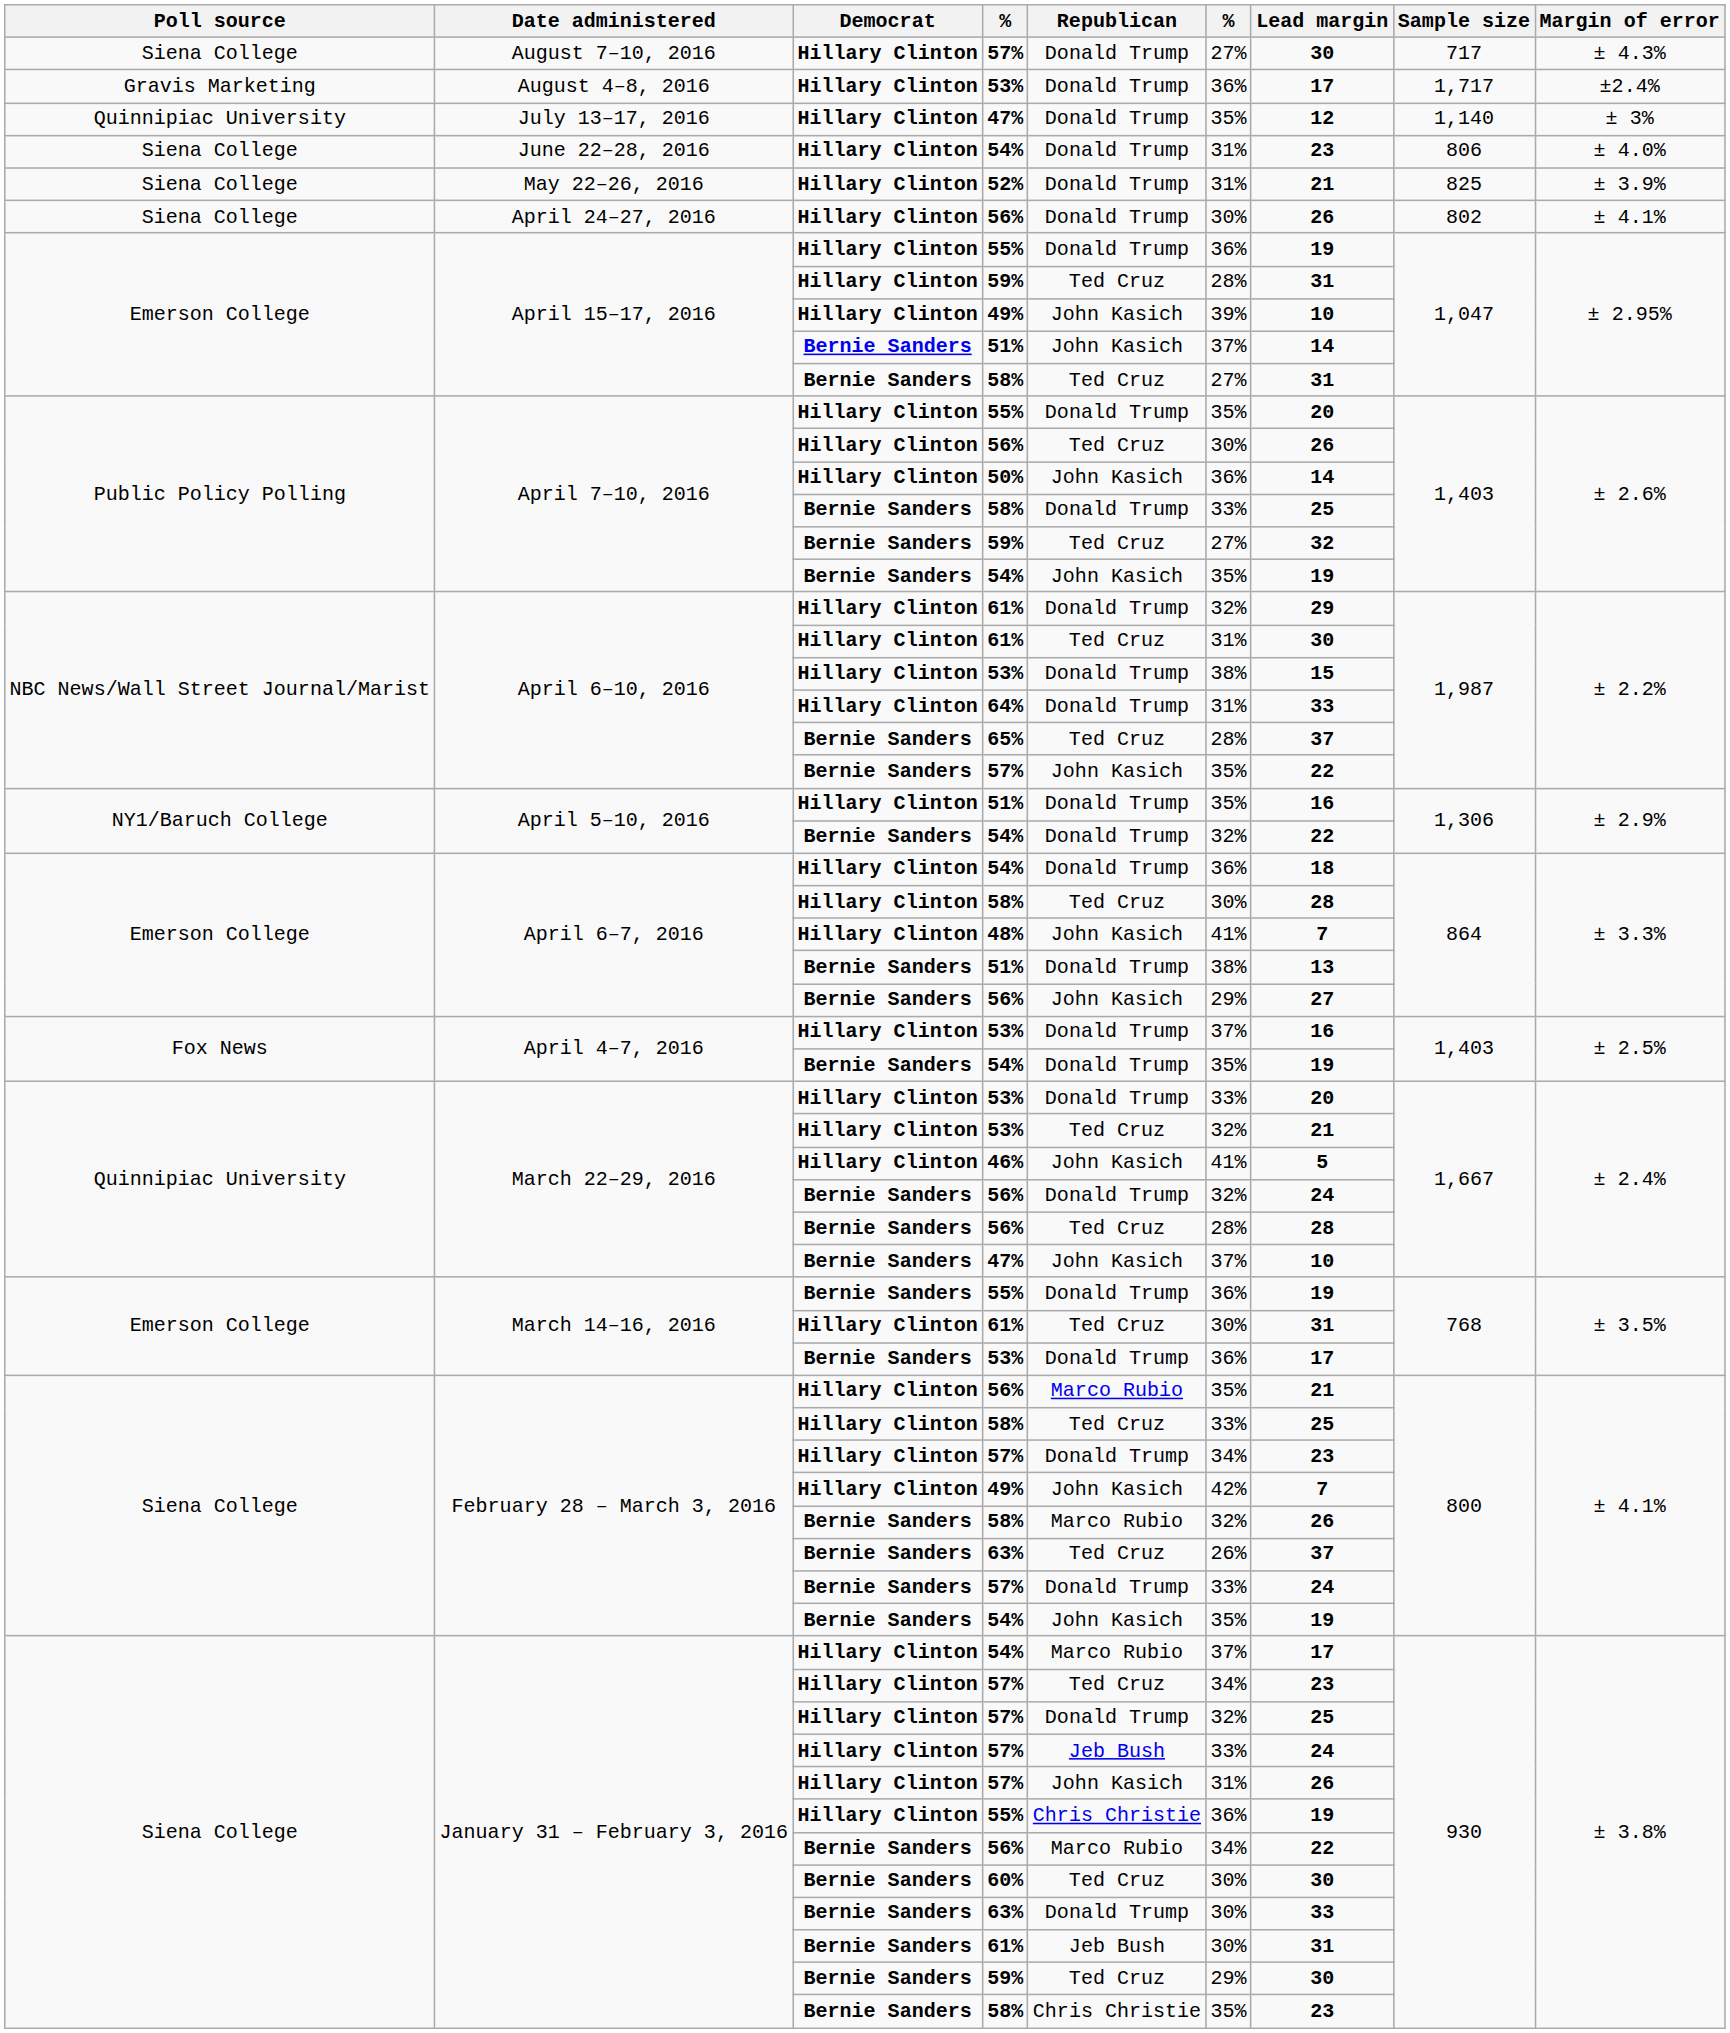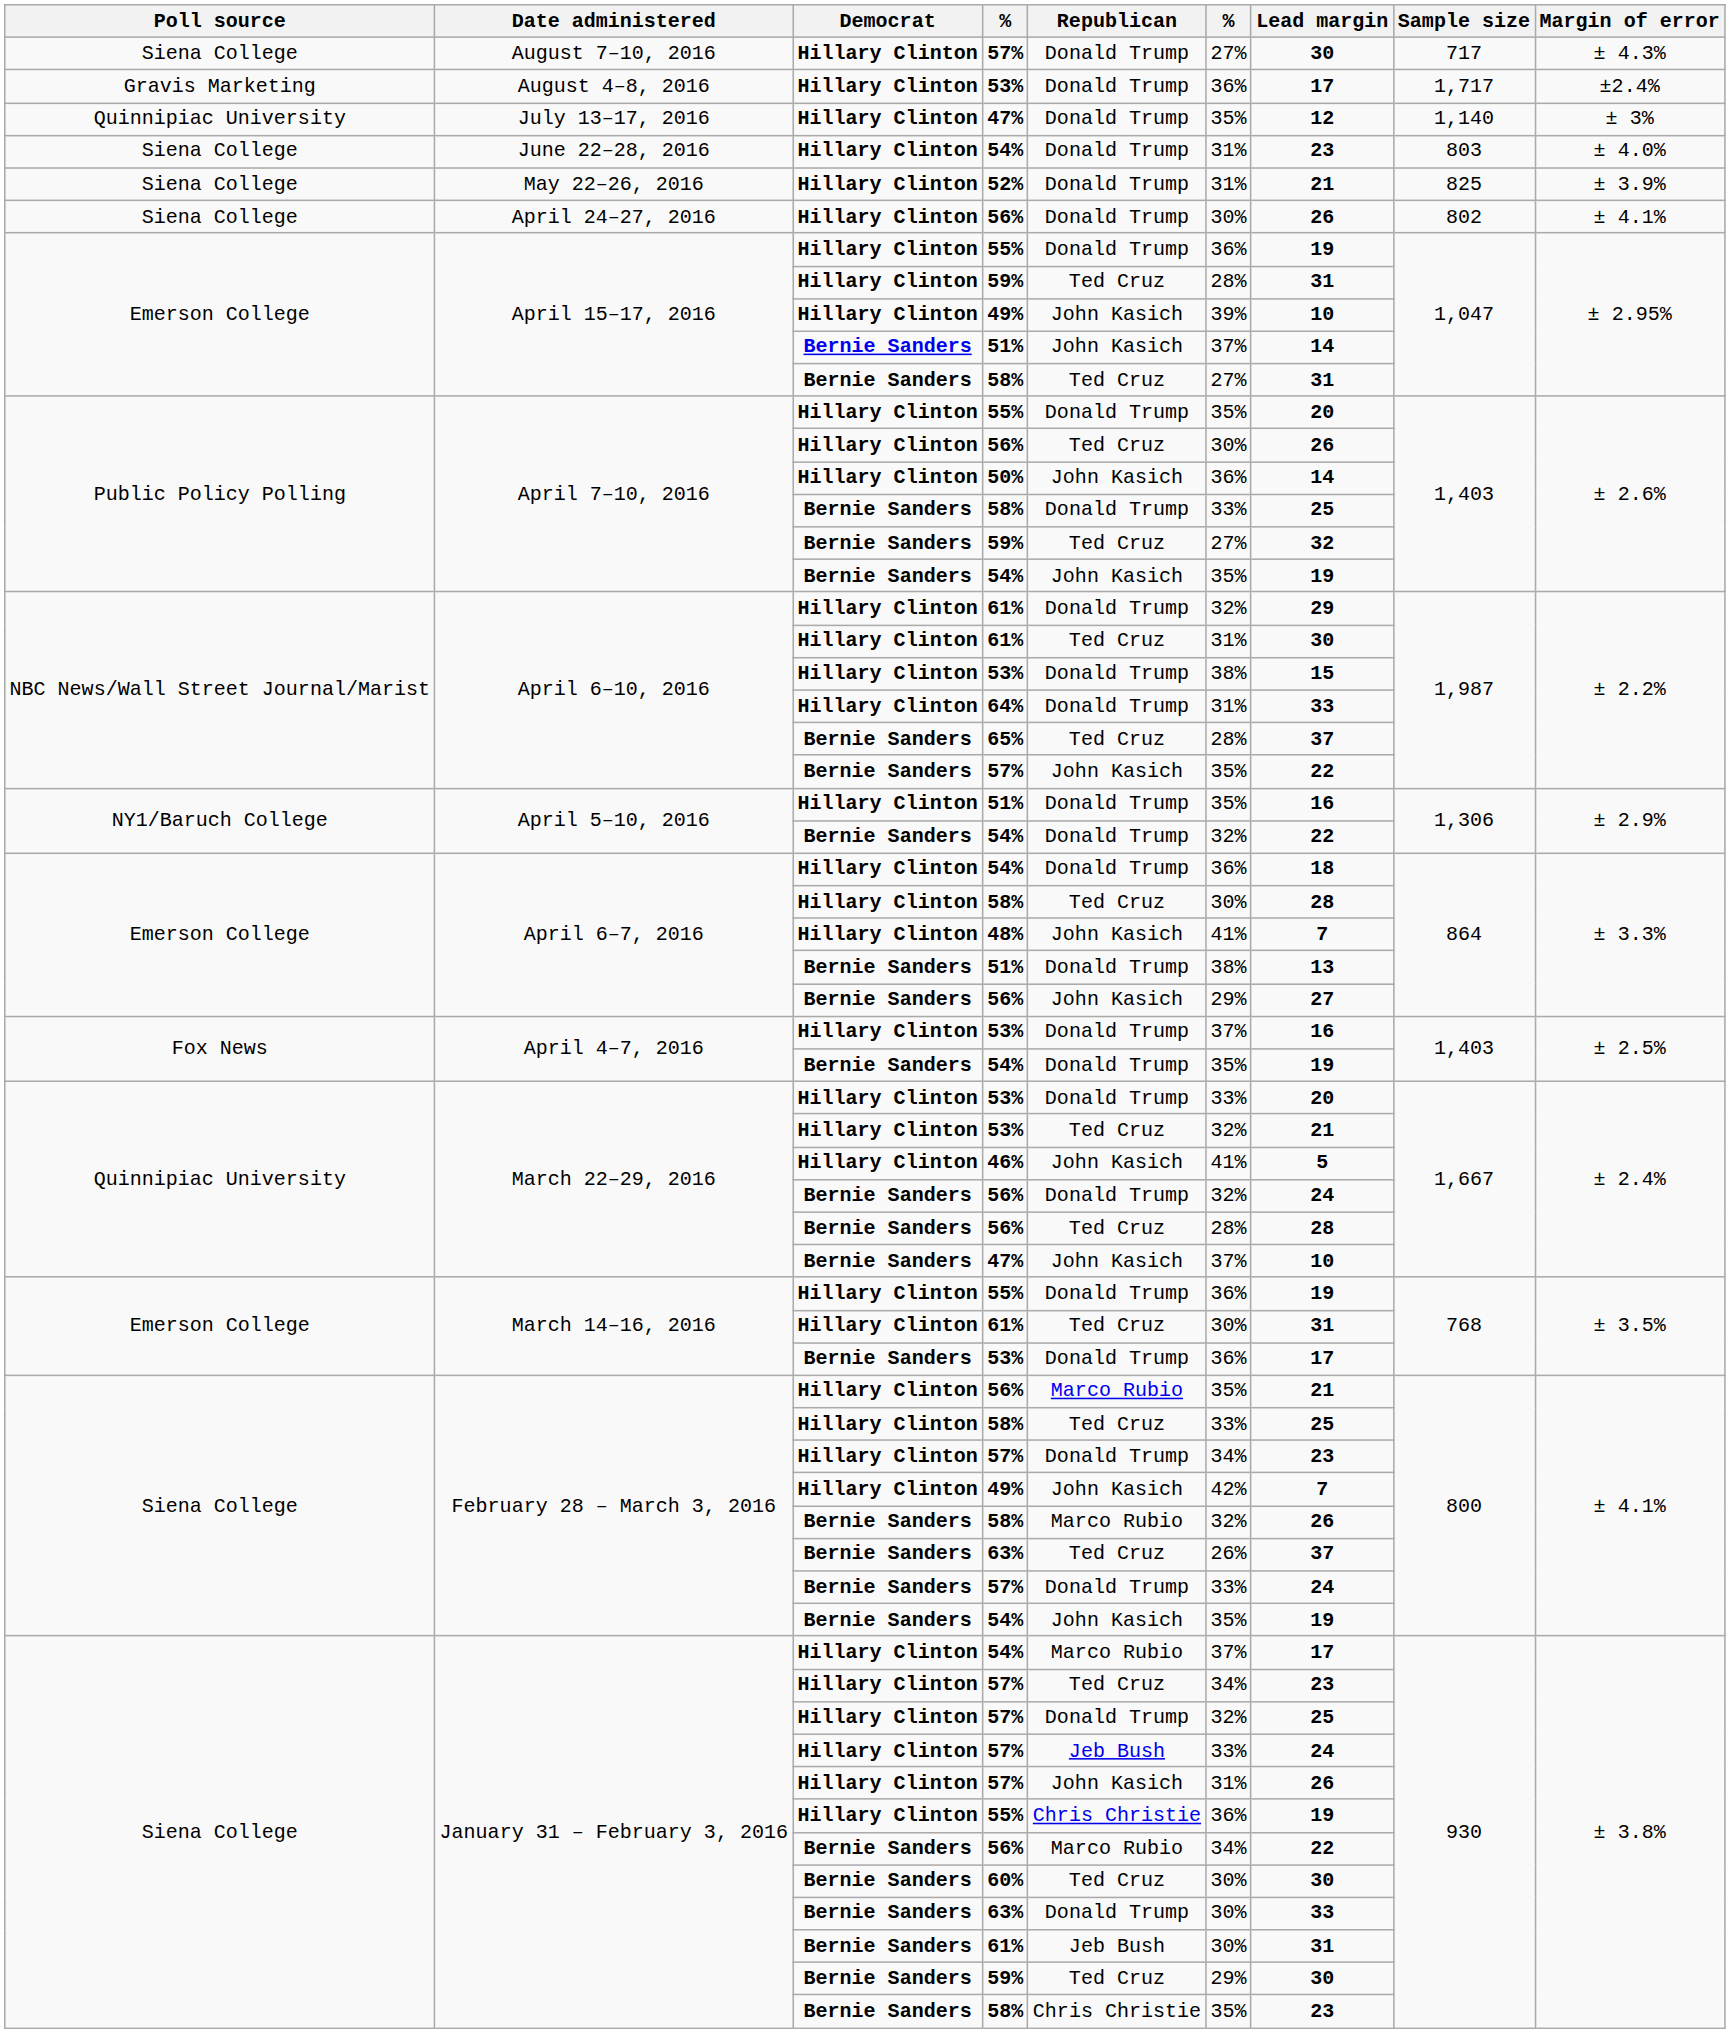June 22–28, 2016 / 54% | Sample size: 806 -> 803
March 14–16, 2016 / 55% | Democrat: Bernie Sanders -> Hillary Clinton
